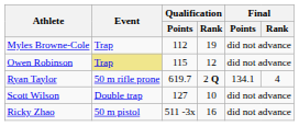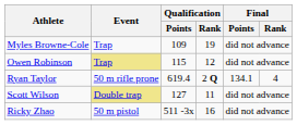Myles Browne-Cole | Qualification / Points: 112 -> 109
Ryan Taylor | Qualification / Points: 619.7 -> 619.4
Scott Wilson | Event: no background -> khaki background
Scott Wilson | Qualification / Rank: 10 -> 11
